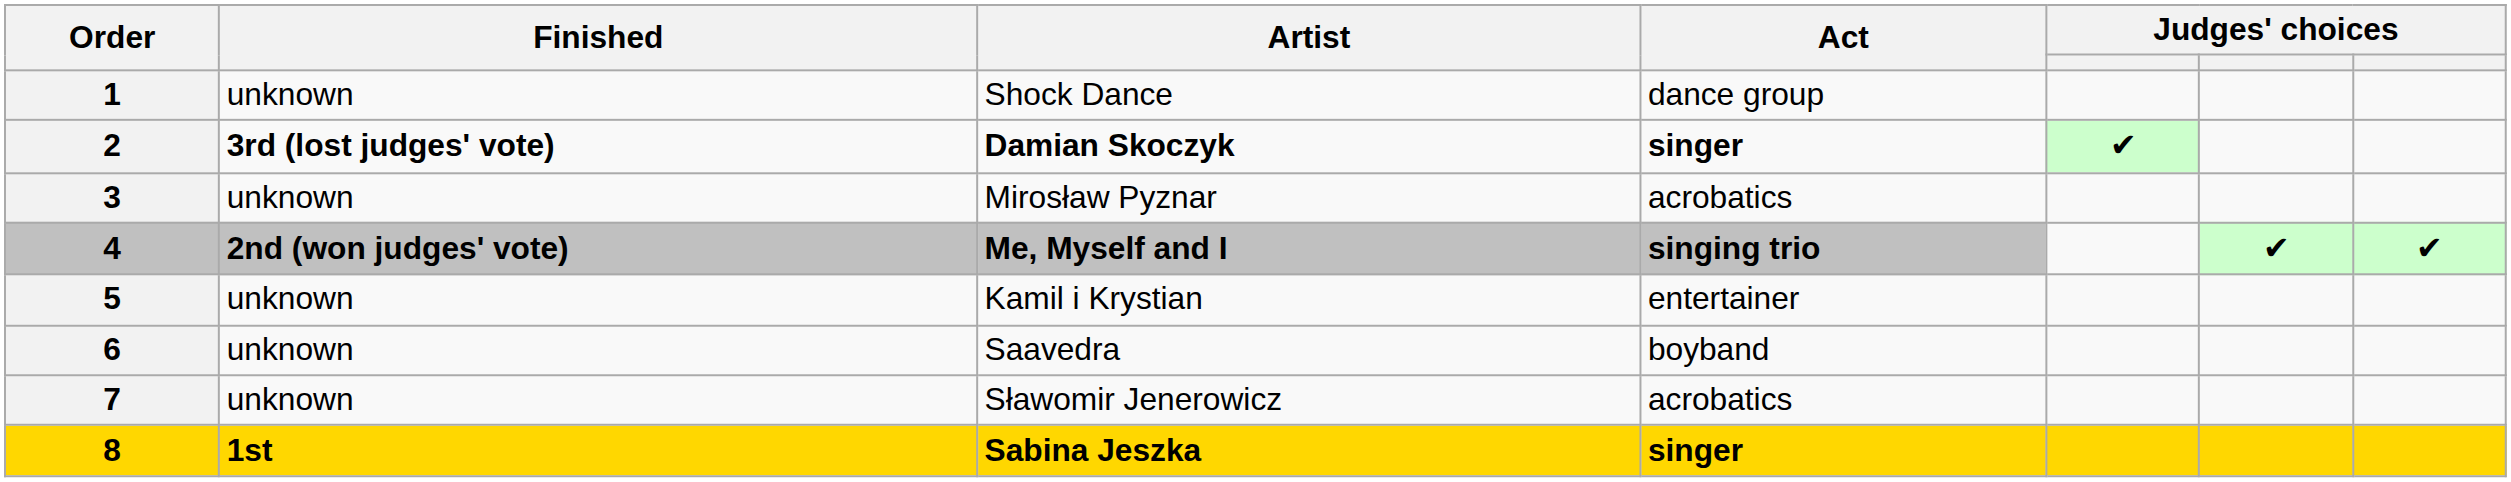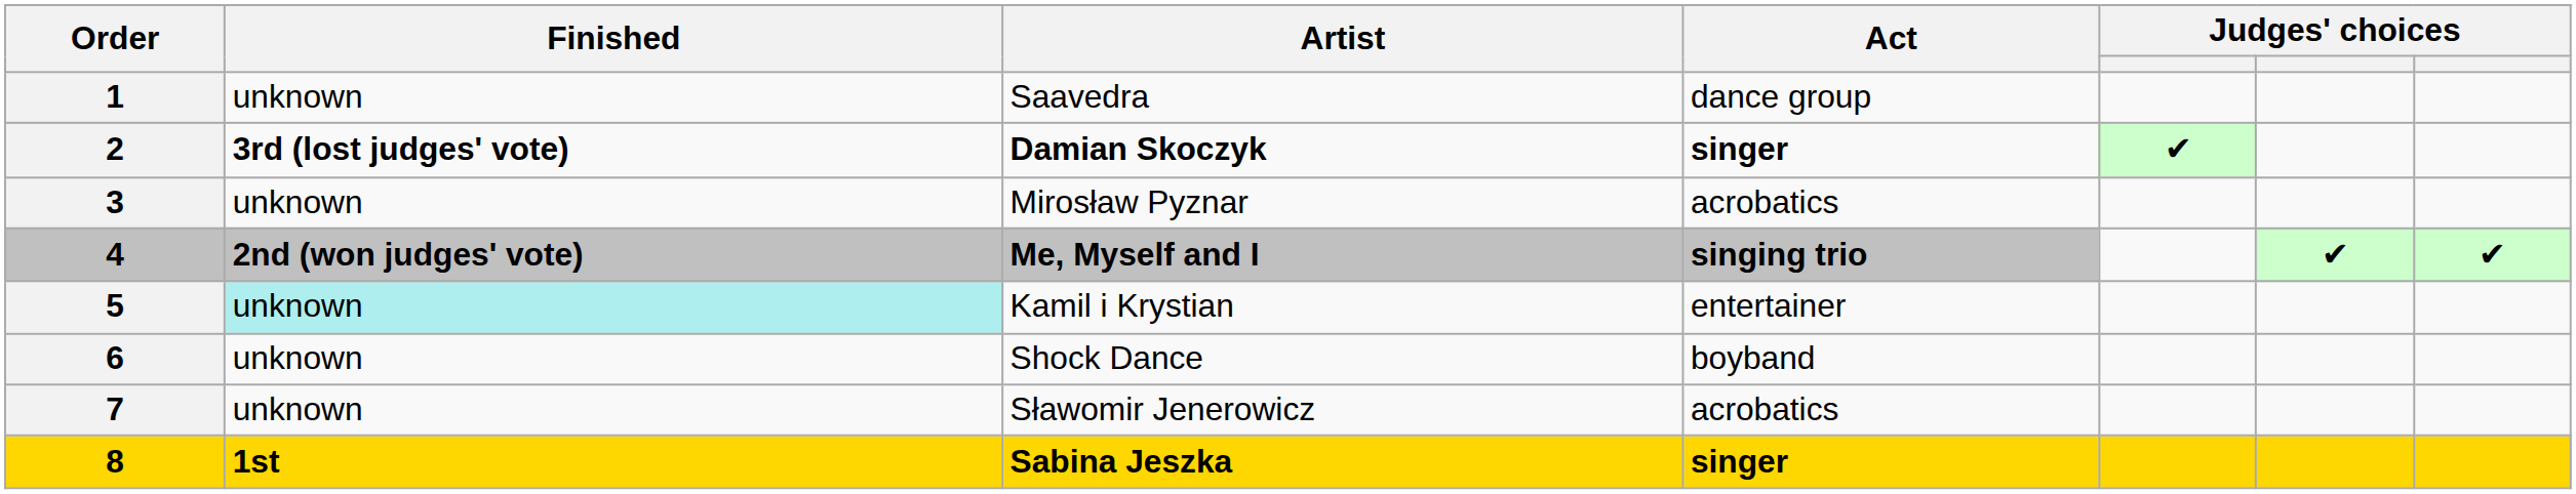1 | Artist: Shock Dance -> Saavedra
5 | Finished: no background -> paleturquoise background
6 | Artist: Saavedra -> Shock Dance
